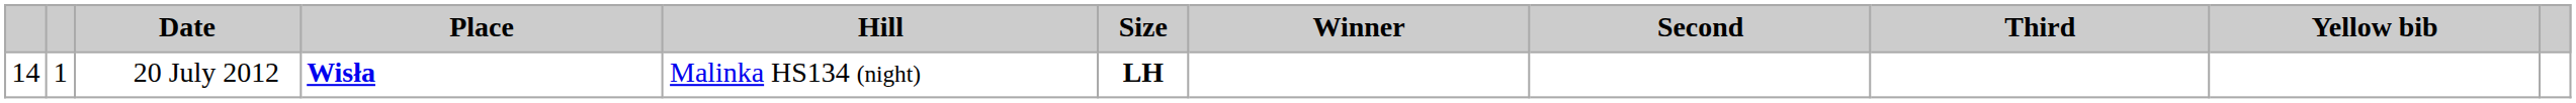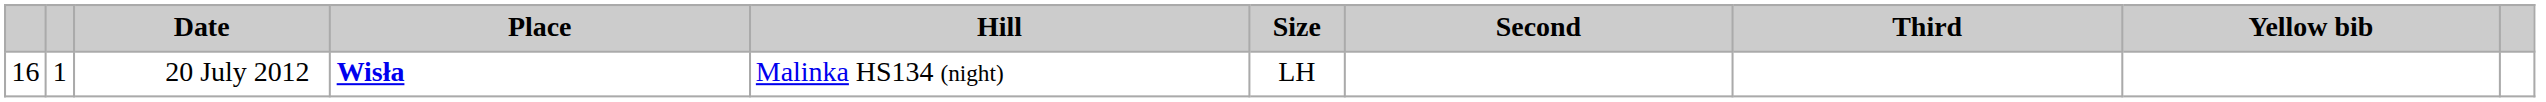- column: Winner
20 July 2012 | column 1: 14 -> 16
20 July 2012 | Size: bold -> normal
